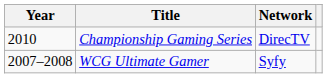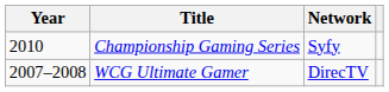Championship Gaming Series | Network: DirecTV -> Syfy
WCG Ultimate Gamer | Network: Syfy -> DirecTV
